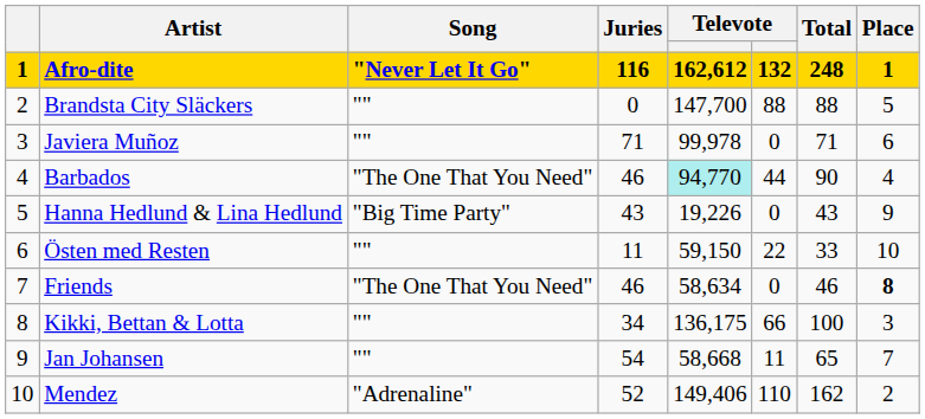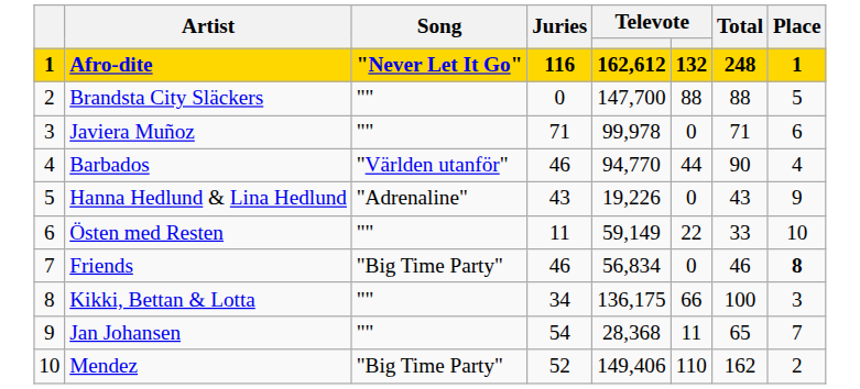Barbados | Song: "The One That You Need" -> "Världen utanför"
Barbados | column 5: paleturquoise background -> no background
Hanna Hedlund & Lina Hedlund | Song: "Big Time Party" -> "Adrenaline"
Östen med Resten | column 5: 59,150 -> 59,149
Friends | Song: "The One That You Need" -> "Big Time Party"
Friends | column 5: 58,634 -> 56,834
Jan Johansen | column 5: 58,668 -> 28,368
Mendez | Song: "Adrenaline" -> "Big Time Party"
